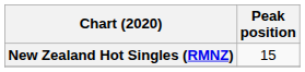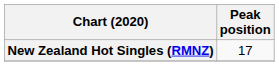New Zealand Hot Singles (RMNZ) | Peak position: 15 -> 17
